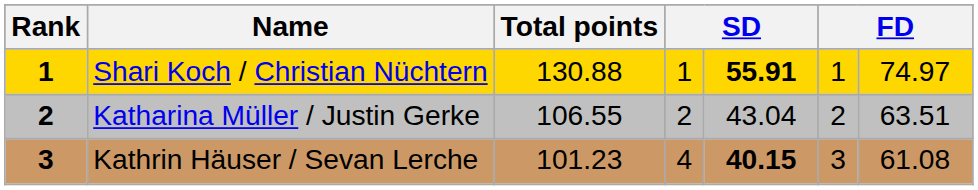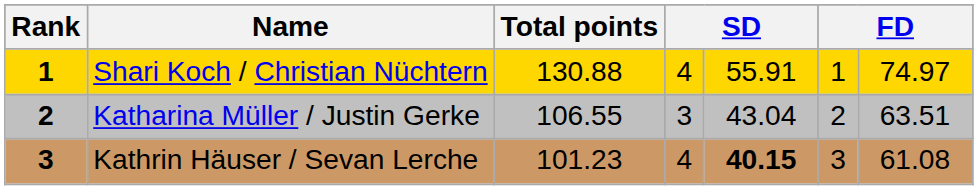Shari Koch / Christian Nüchtern | column 4: 1 -> 4
Shari Koch / Christian Nüchtern | column 5: bold -> normal
Katharina Müller / Justin Gerke | column 4: 2 -> 3
